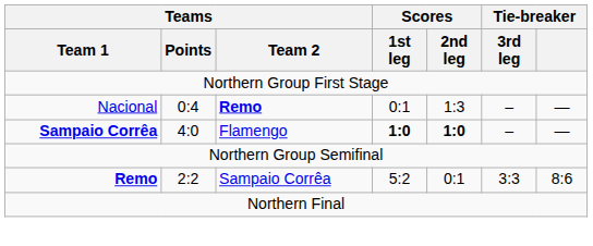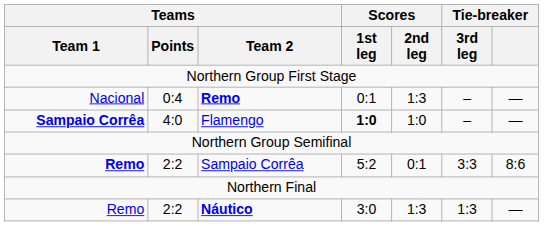Flamengo | Scores / 2nd leg: bold -> normal
+ row: Remo | 2:2 | Náutico | 3:0 | 1:3 | 1:3 | —
